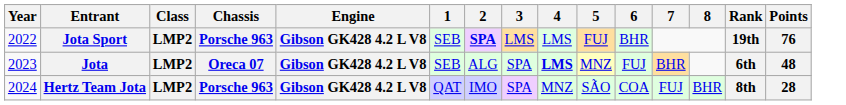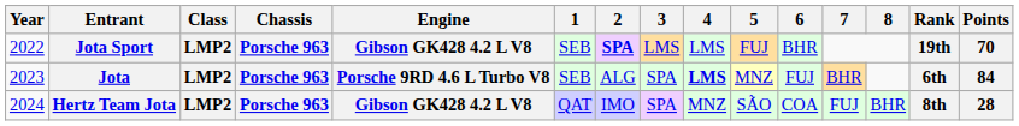Jota Sport | Points: 76 -> 70
Jota | Chassis: Oreca 07 -> Porsche 963
Jota | Engine: Gibson GK428 4.2 L V8 -> Porsche 9RD 4.6 L Turbo V8
Jota | Points: 48 -> 84
